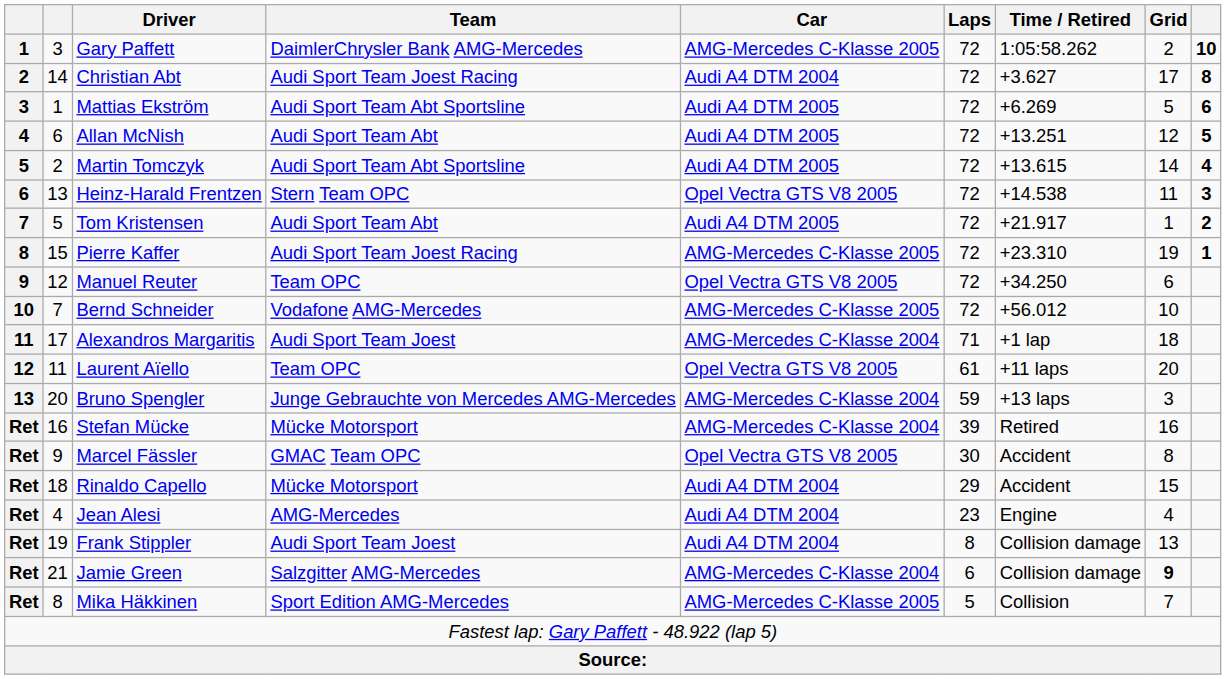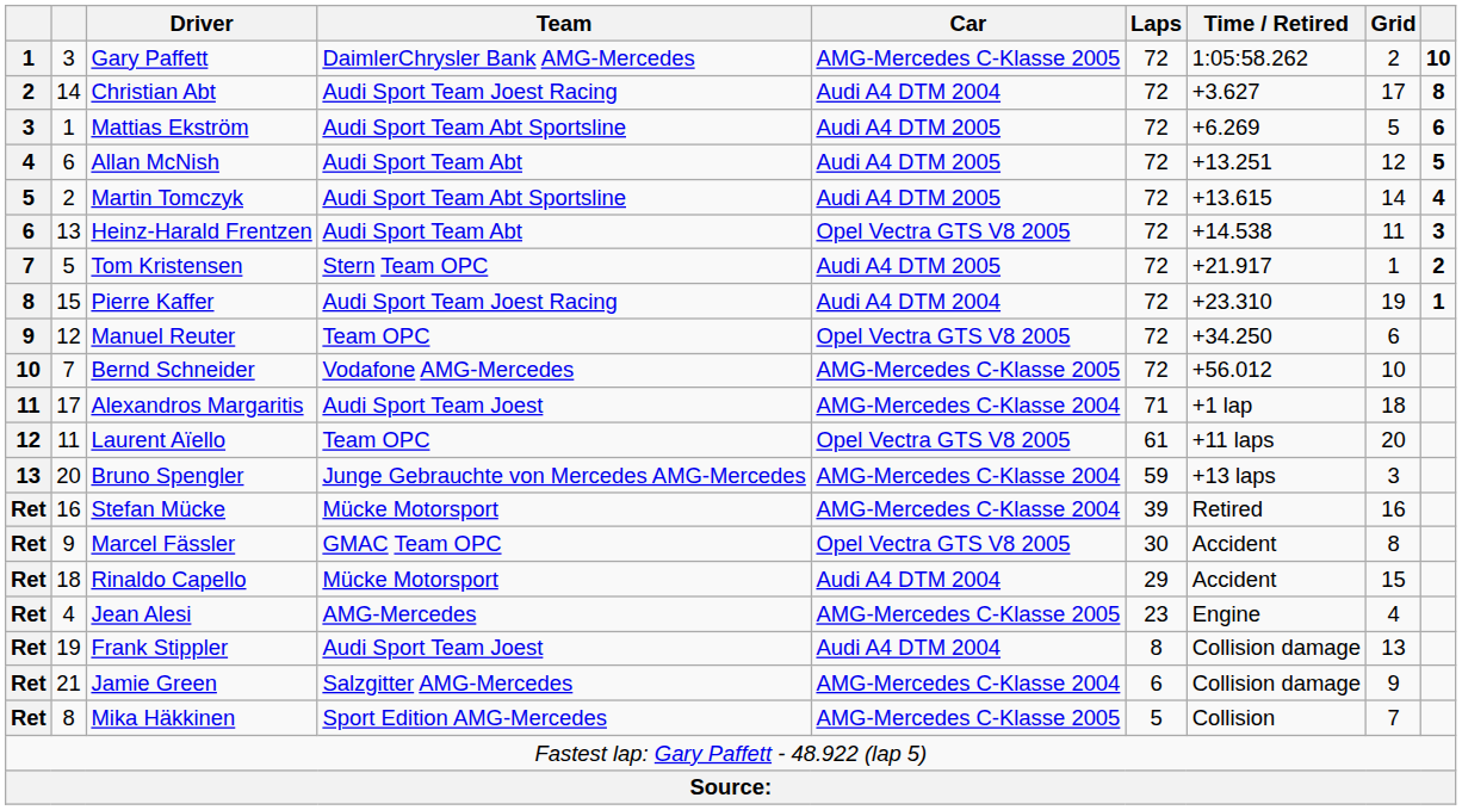Heinz-Harald Frentzen | Team: Stern Team OPC -> Audi Sport Team Abt
Tom Kristensen | Team: Audi Sport Team Abt -> Stern Team OPC
Pierre Kaffer | Car: AMG-Mercedes C-Klasse 2005 -> Audi A4 DTM 2004
Jean Alesi | Car: Audi A4 DTM 2004 -> AMG-Mercedes C-Klasse 2005
Jamie Green | Grid: bold -> normal
